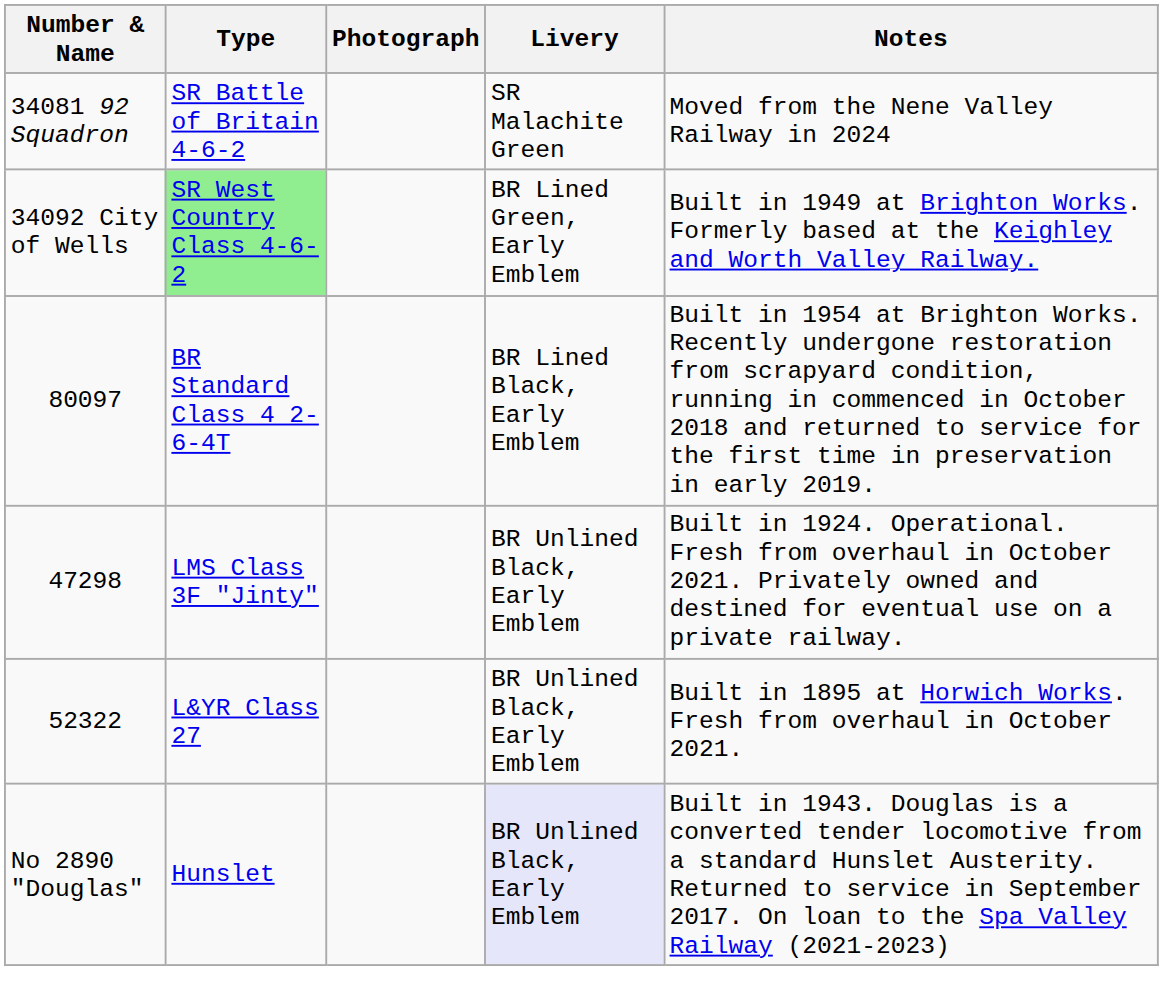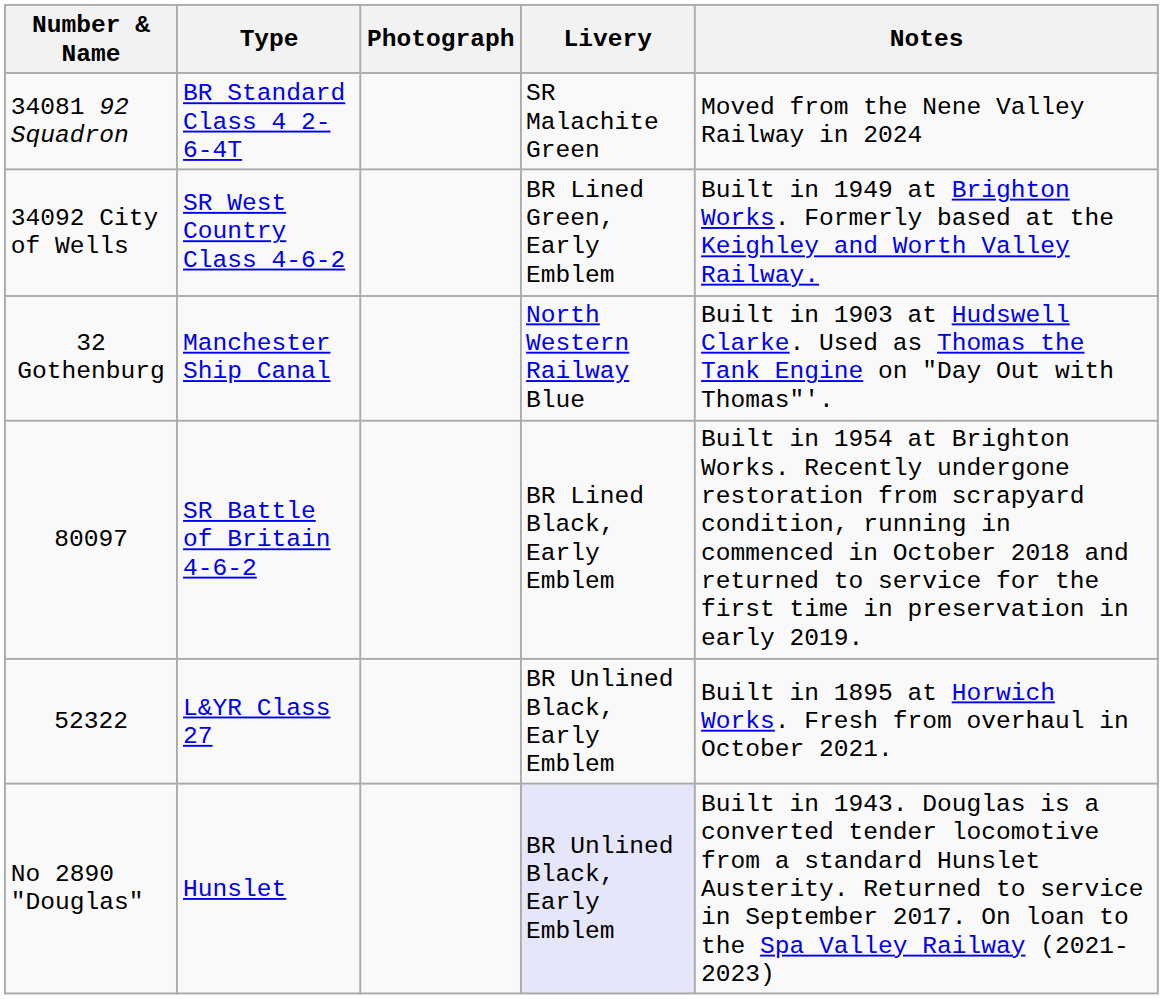34081 92 Squadron | Type: SR Battle of Britain 4-6-2 -> BR Standard Class 4 2-6-4T
34092 City of Wells | Type: lightgreen background -> no background
+ row: 32 Gothenburg | Manchester Ship Canal | North Western Railway Blue | Built in 1903 at Hudswell Clarke. Used as Thomas the Tank Engine on "Day Out with Thomas"'.
80097 | Type: BR Standard Class 4 2-6-4T -> SR Battle of Britain 4-6-2
- row: 47298 | LMS Class 3F "Jinty" | BR Unlined Black, Early Emblem | Built in 1924. Operational. Fresh from overhaul in October 2021. Privately owned and destined for eventual use on a private railway.
